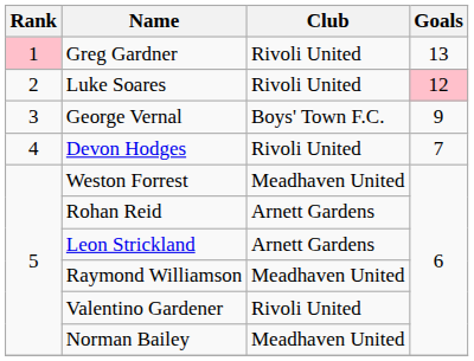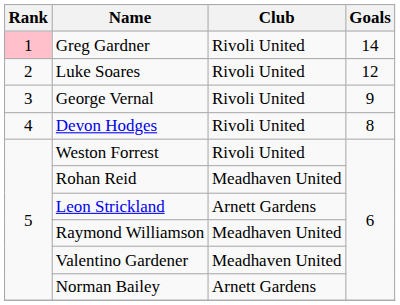Greg Gardner | Goals: 13 -> 14
Luke Soares | Goals: pink background -> no background
George Vernal | Club: Boys' Town F.C. -> Rivoli United
Devon Hodges | Goals: 7 -> 8
Weston Forrest | Club: Meadhaven United -> Rivoli United
Rohan Reid | Club: Arnett Gardens -> Meadhaven United
Valentino Gardener | Club: Rivoli United -> Meadhaven United
Norman Bailey | Club: Meadhaven United -> Arnett Gardens
